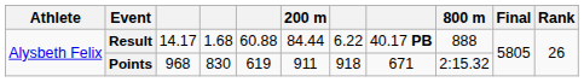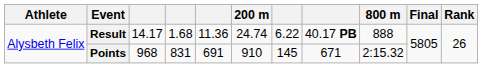Result | column 5: 60.88 -> 11.36
Result | 200 m: 84.44 -> 24.74
Points | column 4: 830 -> 831
Points | column 5: 619 -> 691
Points | 200 m: 911 -> 910
Points | column 7: 918 -> 145
